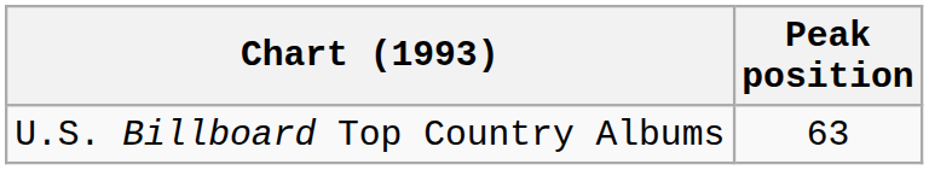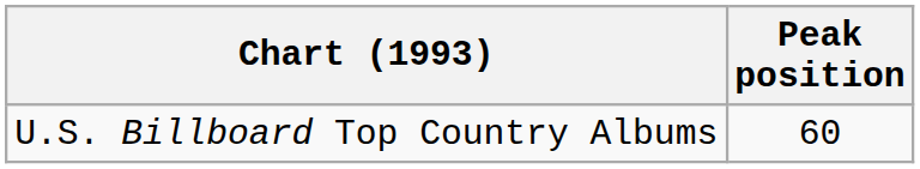U.S. Billboard Top Country Albums | Peak position: 63 -> 60
